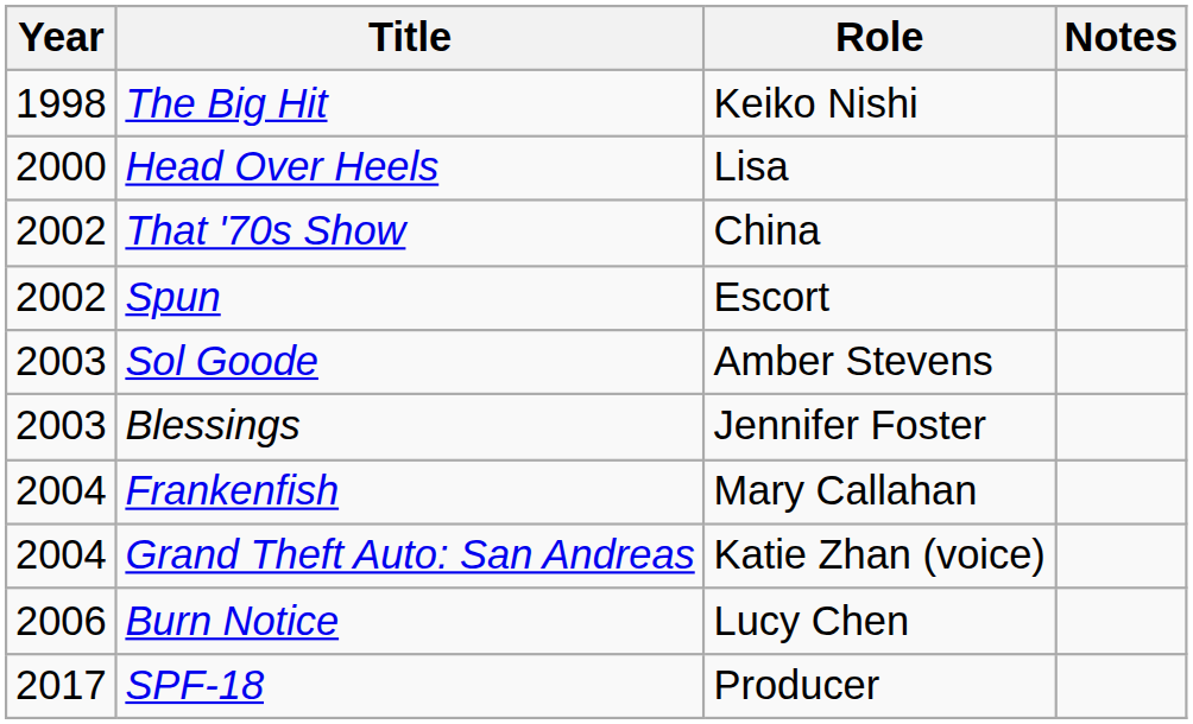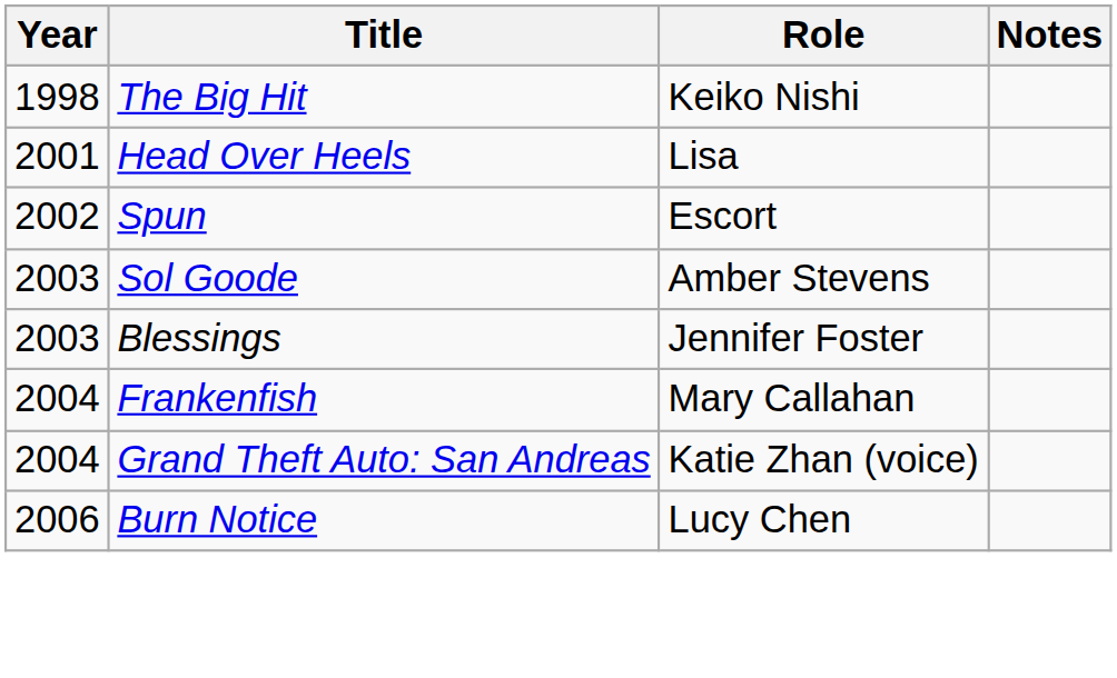Head Over Heels | Year: 2000 -> 2001
- row: 2002 | That '70s Show | China
- row: 2017 | SPF-18 | Producer
